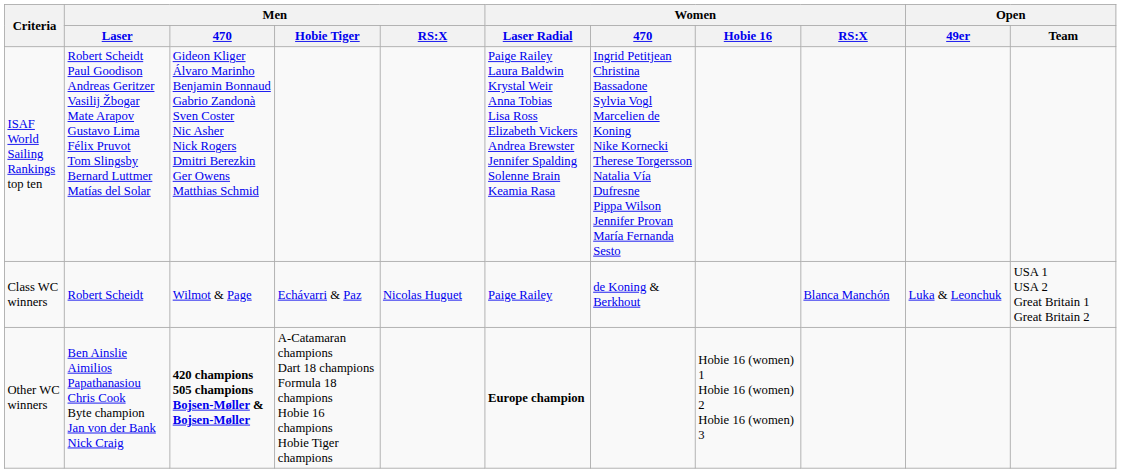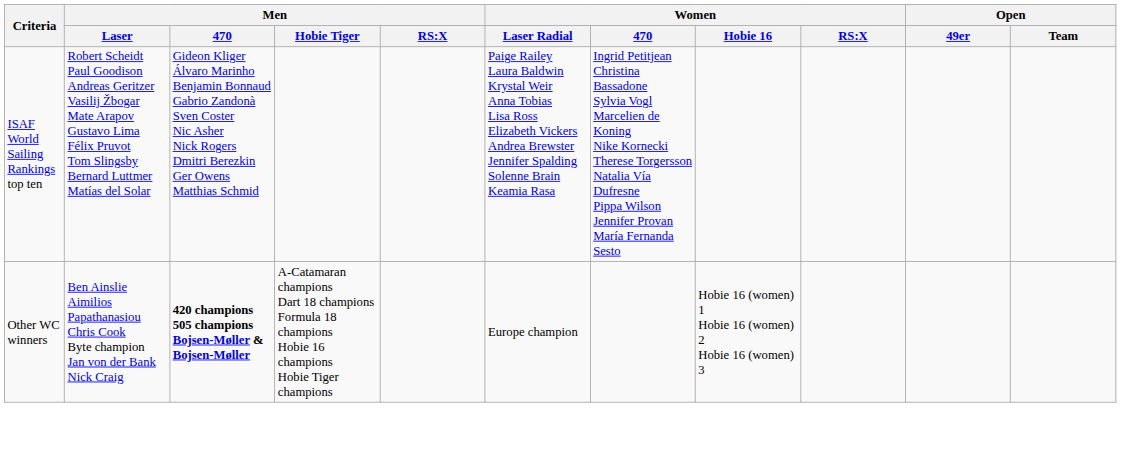- row: Class WC winners | Robert Scheidt | Wilmot & Page | Echávarri & Paz | Nicolas Huguet | Paige Railey | de Koning & Berkhout | Blanca Manchón | Luka & Leonchuk | USA 1 USA 2 Great Britain 1 Great Britain 2
Other WC winners | Women / Laser Radial: bold -> normal
